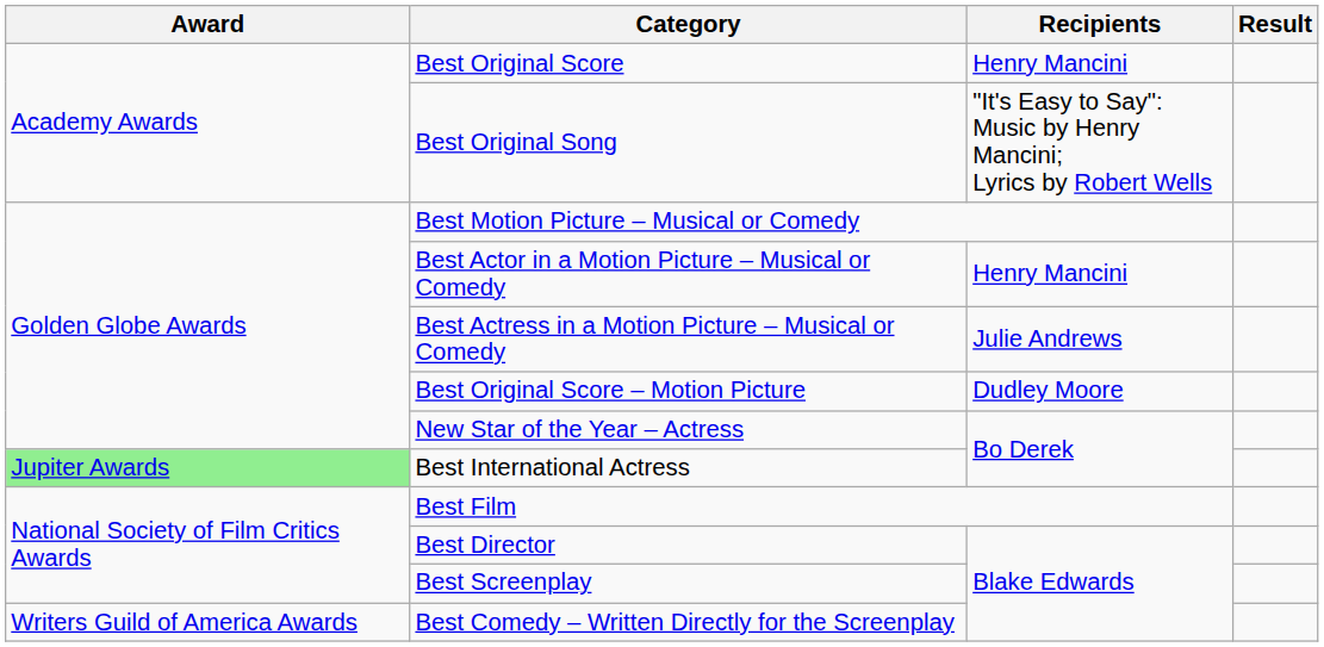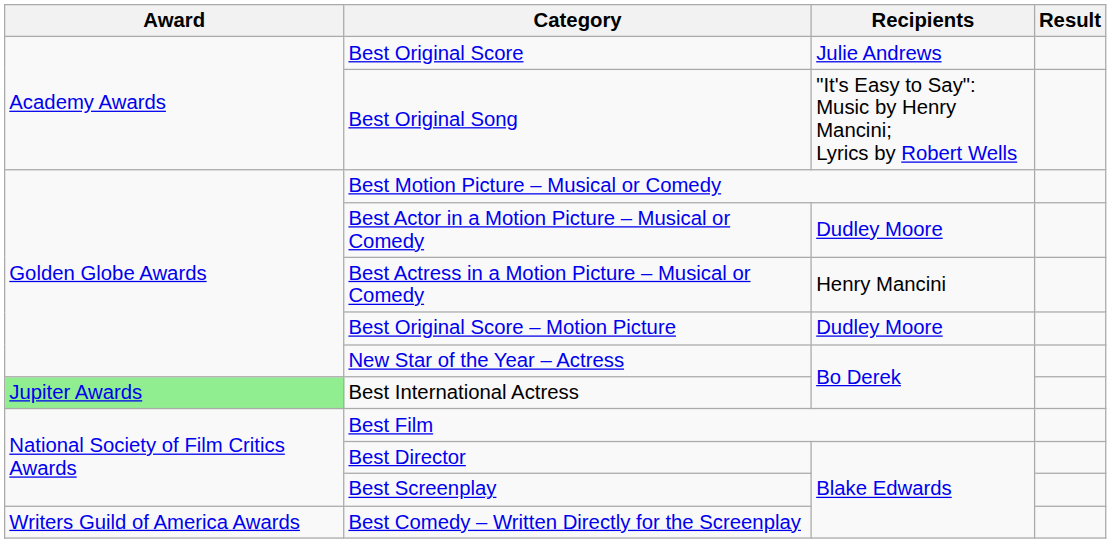Best Original Score | Recipients: Henry Mancini -> Julie Andrews
Best Actor in a Motion Picture – Musical or Comedy | Recipients: Henry Mancini -> Dudley Moore
Best Actress in a Motion Picture – Musical or Comedy | Recipients: Julie Andrews -> Henry Mancini
